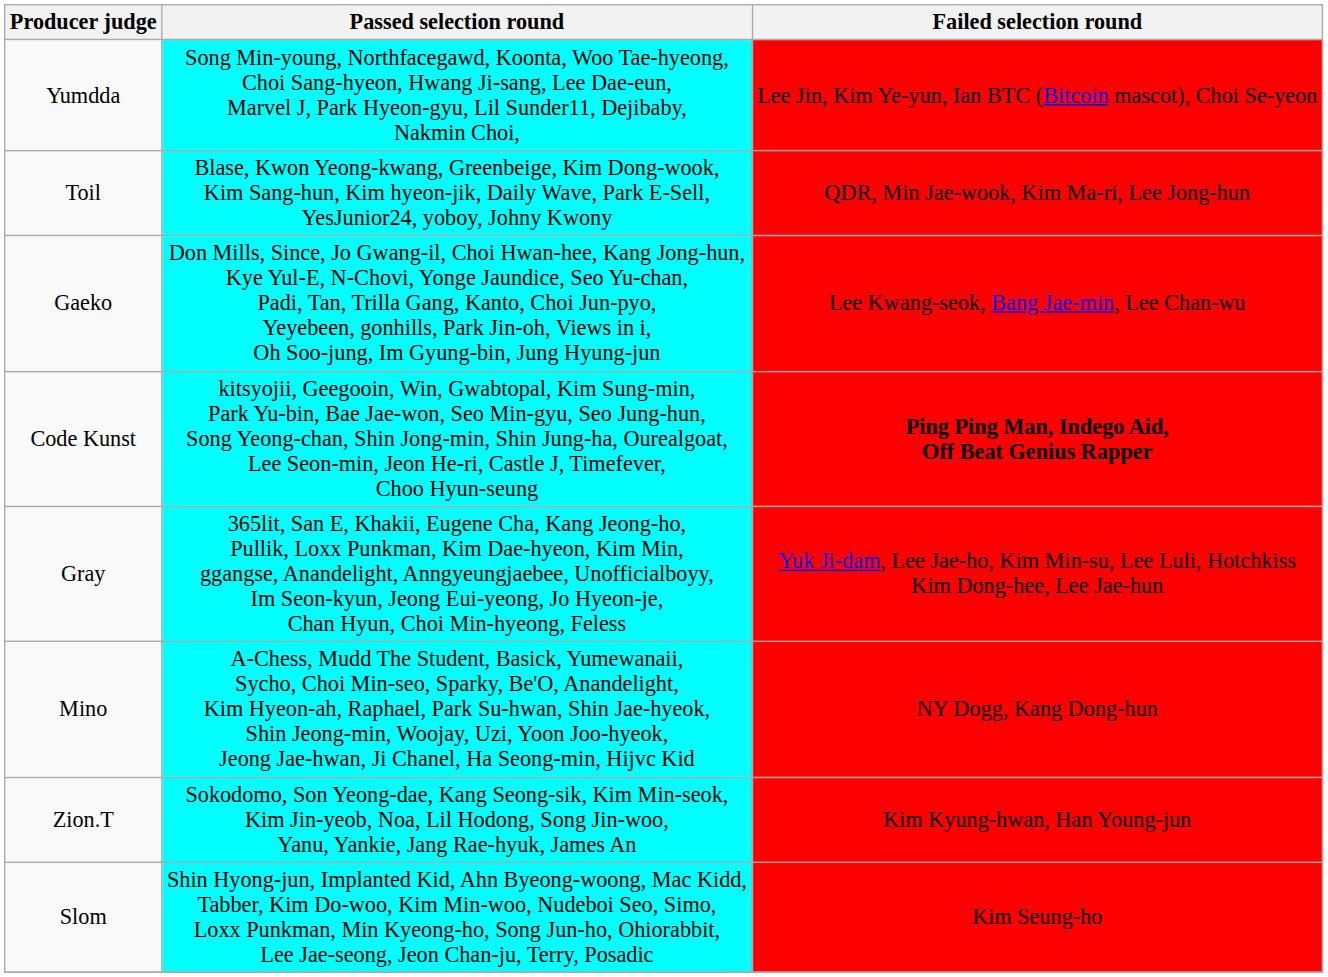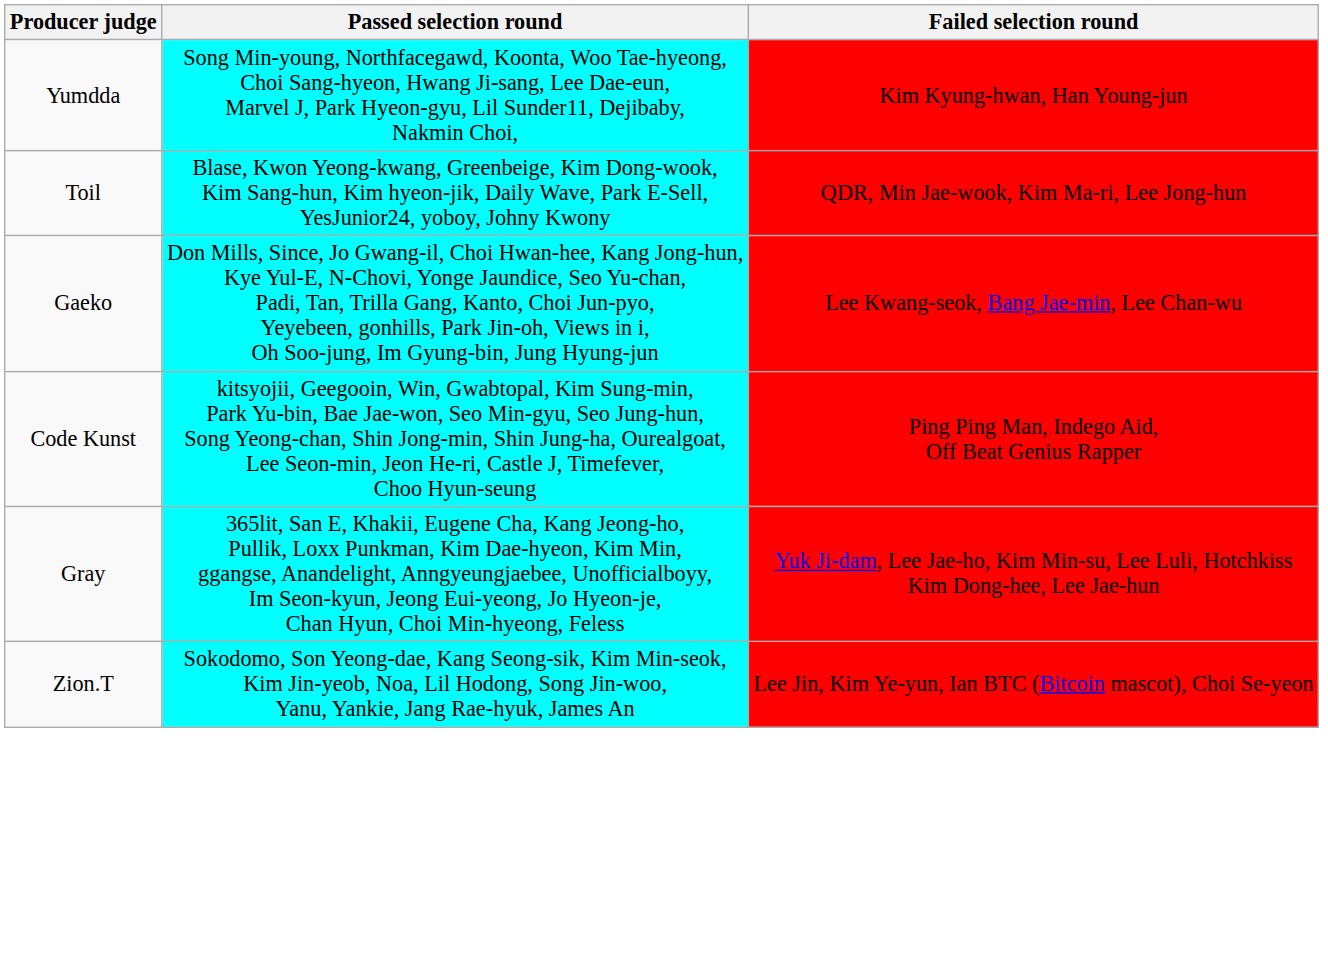Yumdda | Failed selection round: Lee Jin, Kim Ye-yun, Ian BTC (Bitcoin mascot), Choi Se-yeon -> Kim Kyung-hwan, Han Young-jun
Code Kunst | Failed selection round: bold -> normal
- row: Mino | A-Chess, Mudd The Student, Basick, Yumewanaii, Sycho, Choi Min-seo, Sparky, Be'O, Anandelight, Kim Hyeon-ah, Raphael, Park Su-hwan, Shin Jae-hyeok, Shin Jeong-min, Woojay, Uzi, Yoon Joo-hyeok, Jeong Jae-hwan, Ji Chanel, Ha Seong-min, Hijvc Kid | NY Dogg, Kang Dong-hun
Zion.T | Failed selection round: Kim Kyung-hwan, Han Young-jun -> Lee Jin, Kim Ye-yun, Ian BTC (Bitcoin mascot), Choi Se-yeon
- row: Slom | Shin Hyong-jun, Implanted Kid, Ahn Byeong-woong, Mac Kidd, Tabber, Kim Do-woo, Kim Min-woo, Nudeboi Seo, Simo, Loxx Punkman, Min Kyeong-ho, Song Jun-ho, Ohiorabbit, Lee Jae-seong, Jeon Chan-ju, Terry, Posadic | Kim Seung-ho
